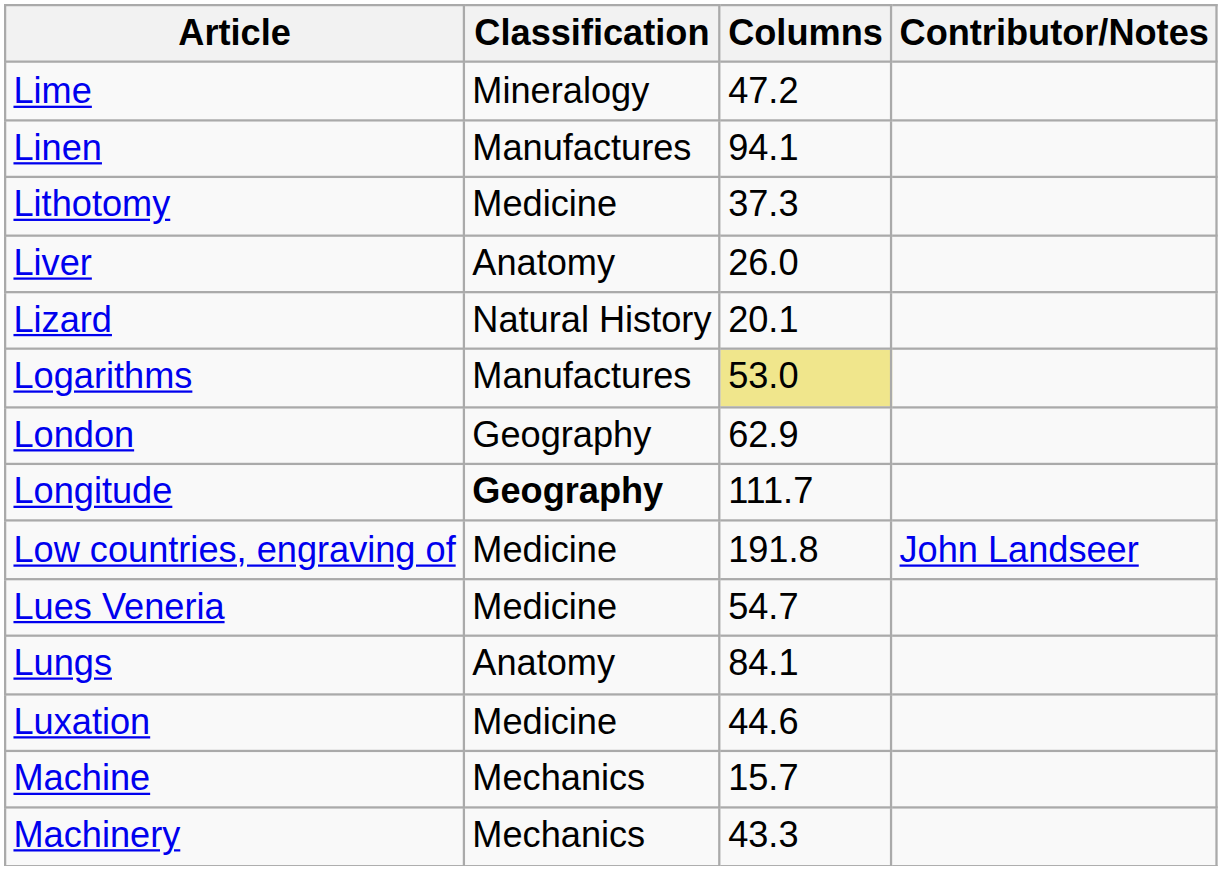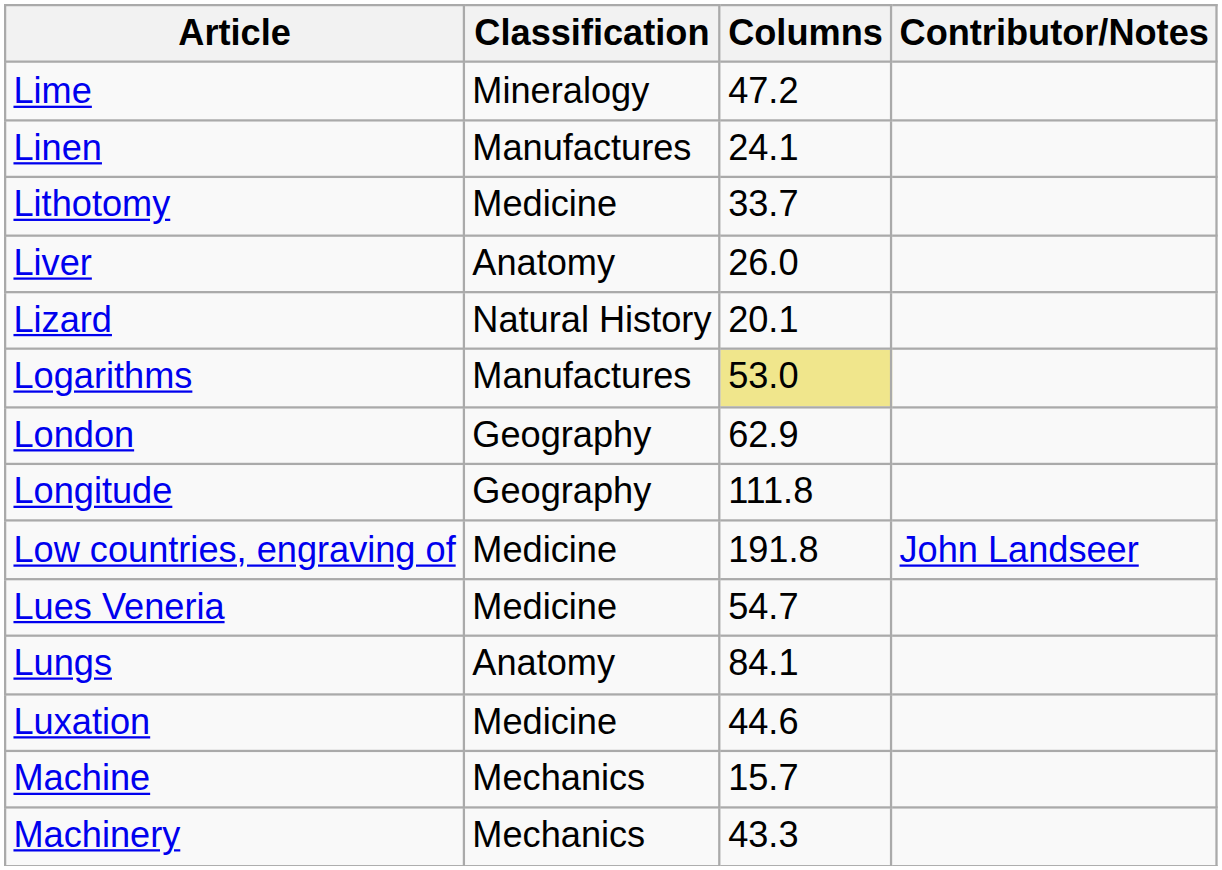Linen | Columns: 94.1 -> 24.1
Lithotomy | Columns: 37.3 -> 33.7
Longitude | Classification: bold -> normal
Longitude | Columns: 111.7 -> 111.8
